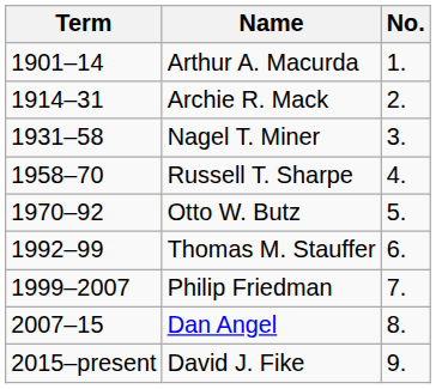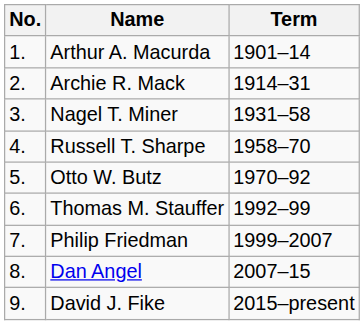columns swapped: No. <-> Term
